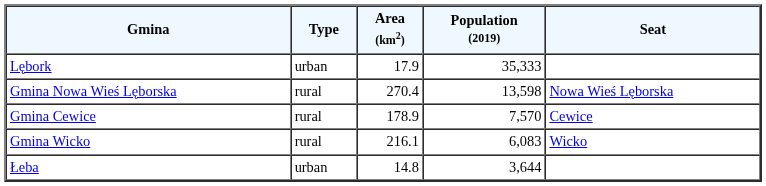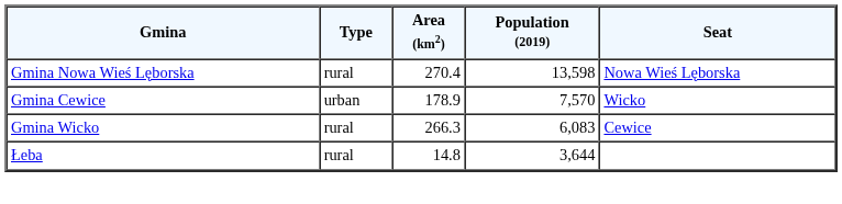- row: Lębork | urban | 17.9 | 35,333
Gmina Cewice | Type: rural -> urban
Gmina Cewice | Seat: Cewice -> Wicko
Gmina Wicko | Area (km2): 216.1 -> 266.3
Gmina Wicko | Seat: Wicko -> Cewice
Łeba | Type: urban -> rural
